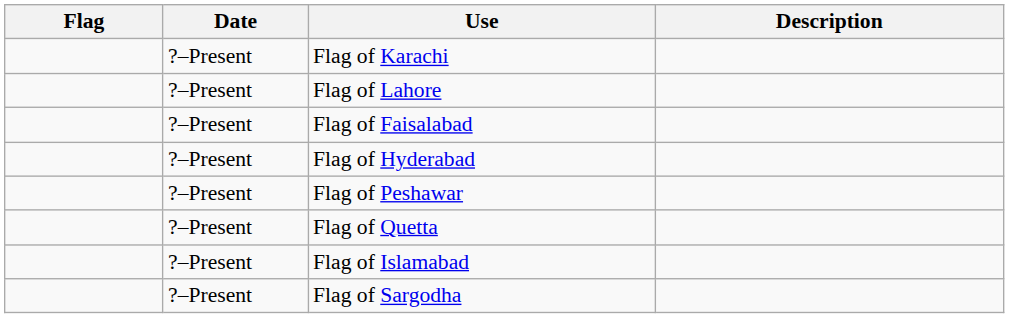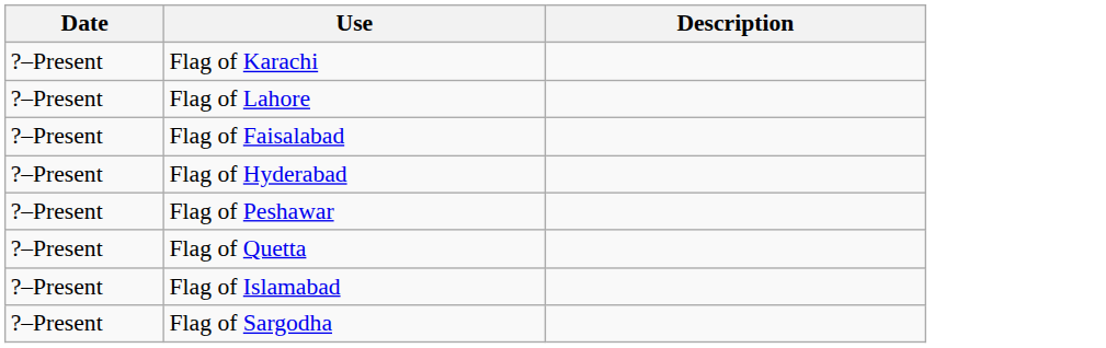- column: Flag
